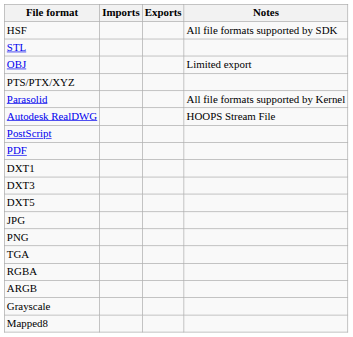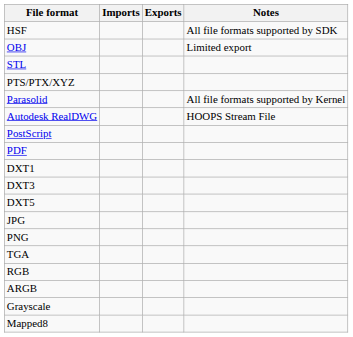rows swapped: OBJ <-> STL
+ row: RGB
- row: RGBA
